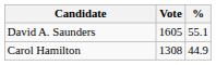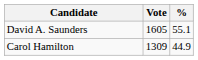Carol Hamilton | Vote: 1308 -> 1309
